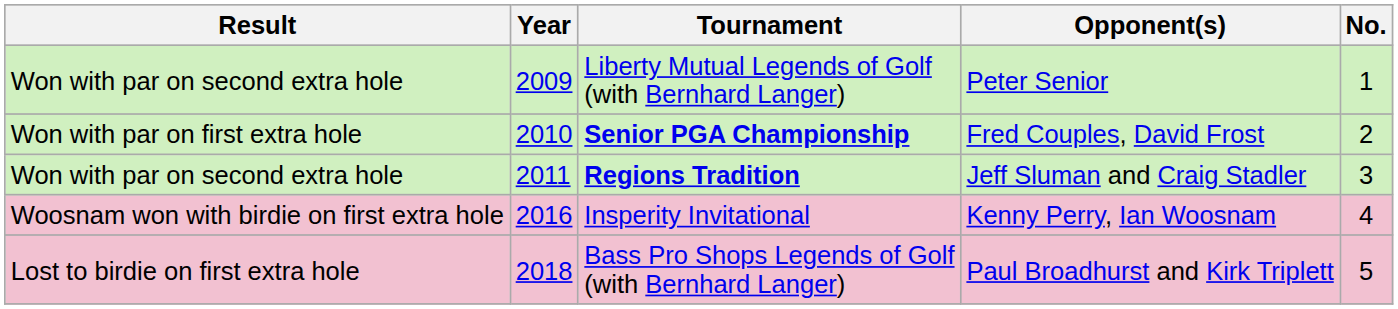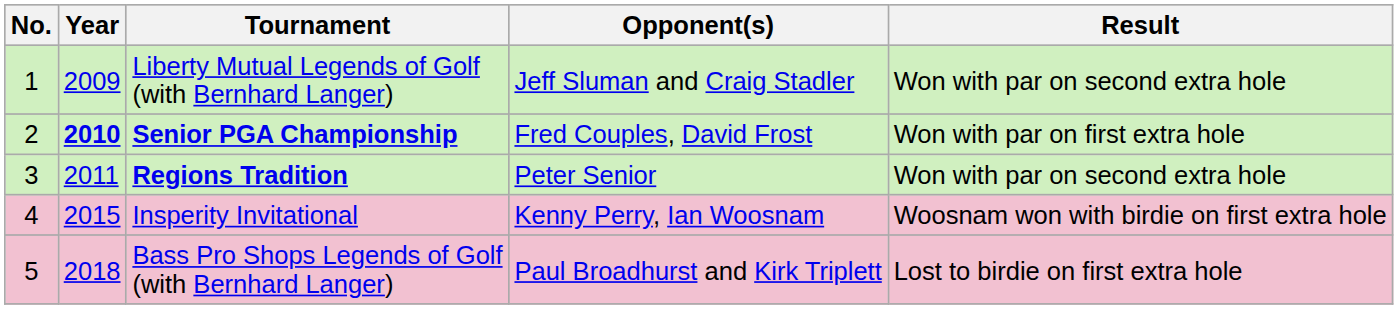columns swapped: No. <-> Result
Liberty Mutual Legends of Golf (with Bernhard Langer) | Opponent(s): Peter Senior -> Jeff Sluman and Craig Stadler
Senior PGA Championship | Year: normal -> bold
Regions Tradition | Opponent(s): Jeff Sluman and Craig Stadler -> Peter Senior
Insperity Invitational | Year: 2016 -> 2015
